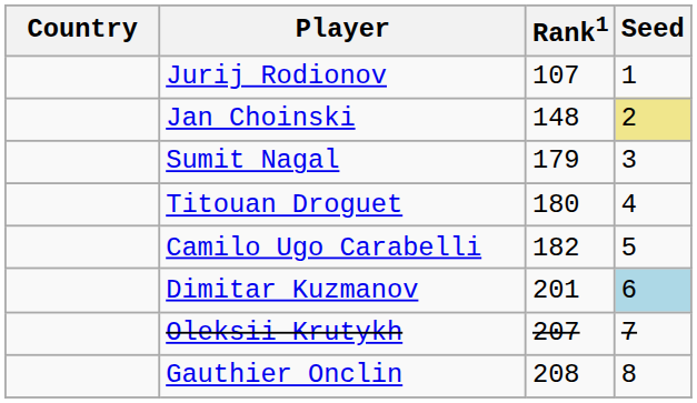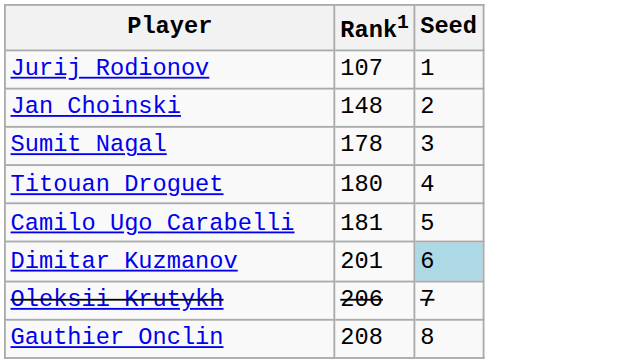- column: Country
Jan Choinski | Seed: khaki background -> no background
Sumit Nagal | Rank1: 179 -> 178
Camilo Ugo Carabelli | Rank1: 182 -> 181
Oleksii Krutykh | Rank1: 207 -> 206
